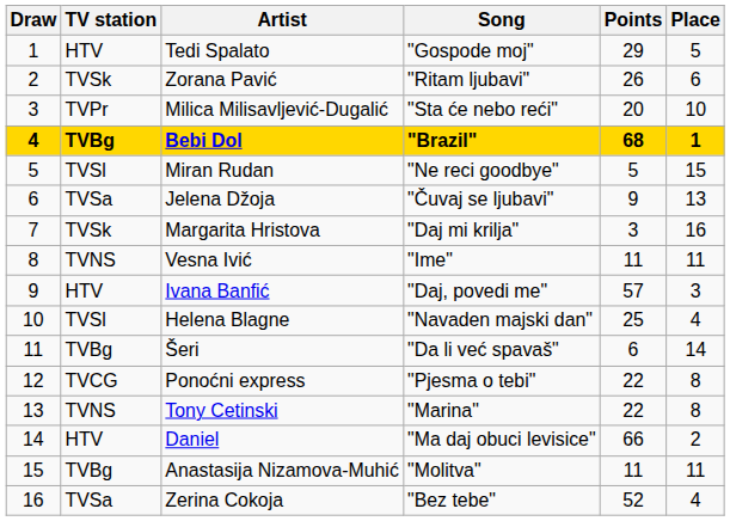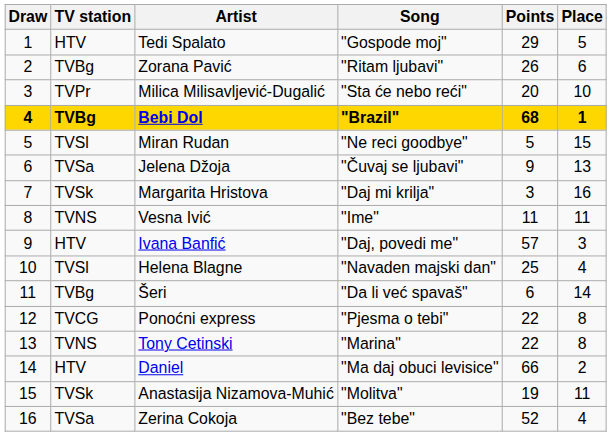Zorana Pavić | TV station: TVSk -> TVBg
Anastasija Nizamova-Muhić | TV station: TVBg -> TVSk
Anastasija Nizamova-Muhić | Points: 11 -> 19
